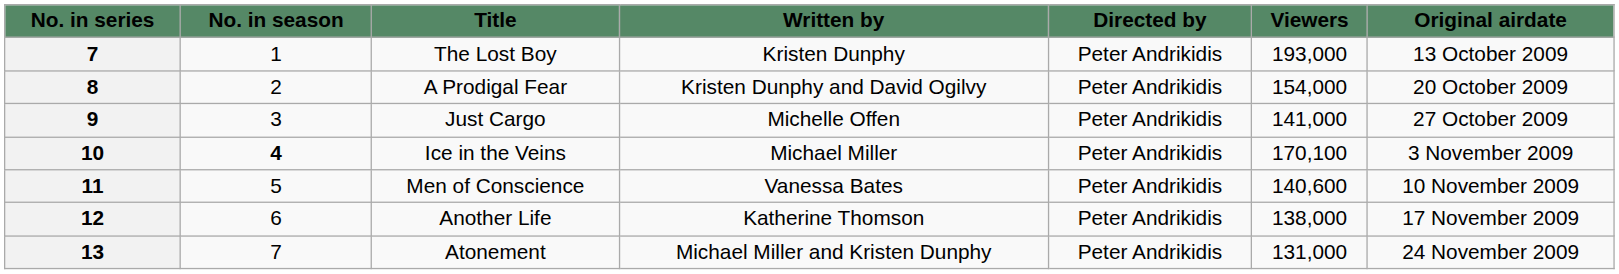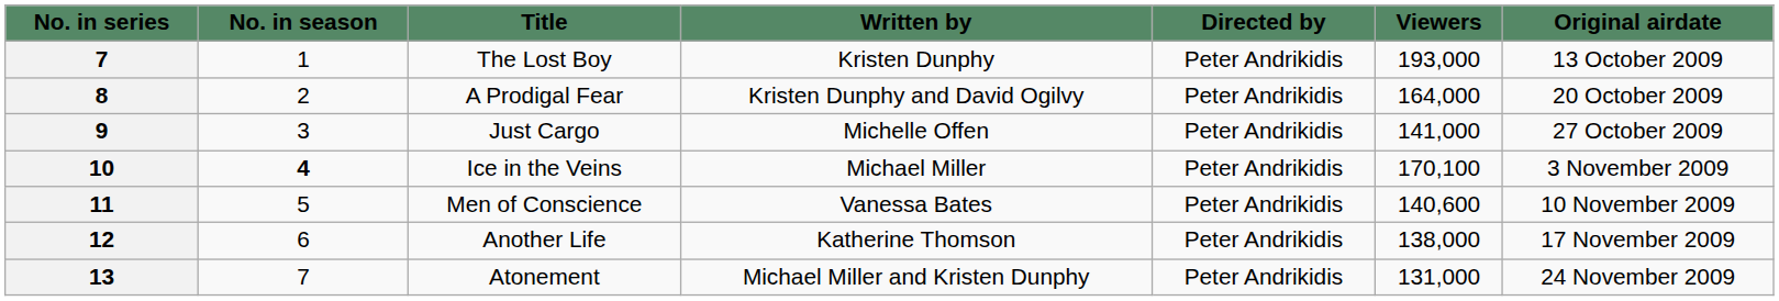A Prodigal Fear | Viewers: 154,000 -> 164,000
